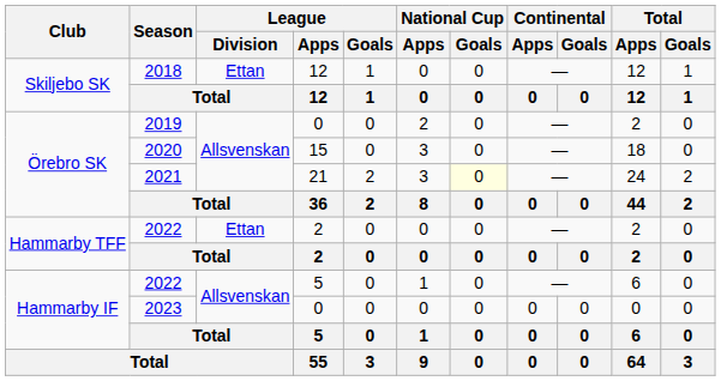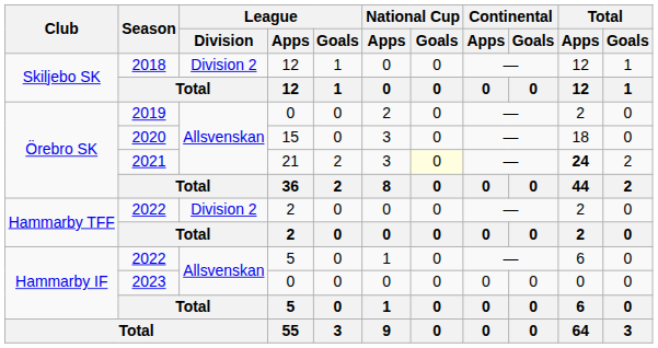2018 | League / Division: Ettan -> Division 2
2021 | Total / Apps: normal -> bold
2022 / 2 | League / Division: Ettan -> Division 2
